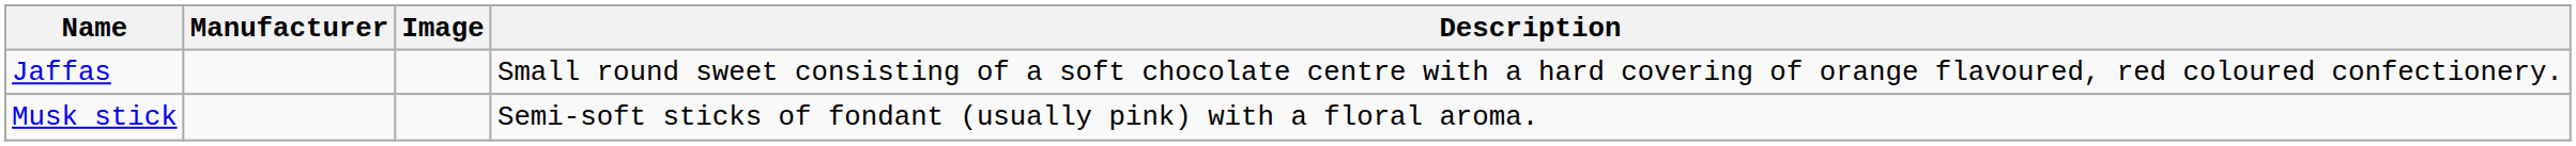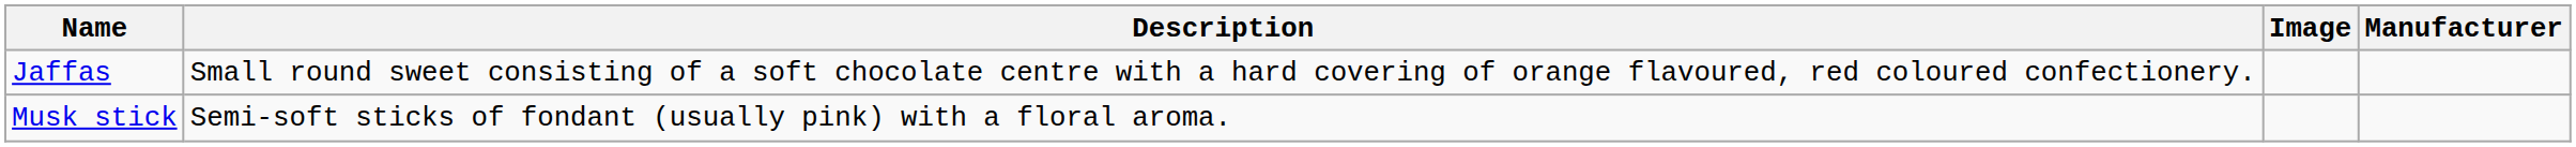columns swapped: Manufacturer <-> Description
